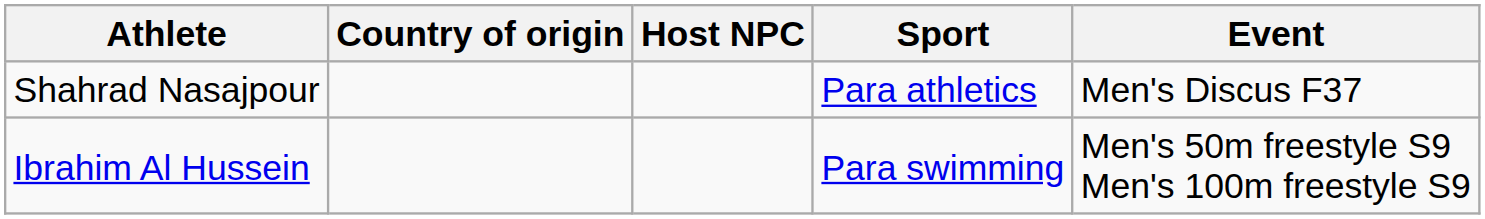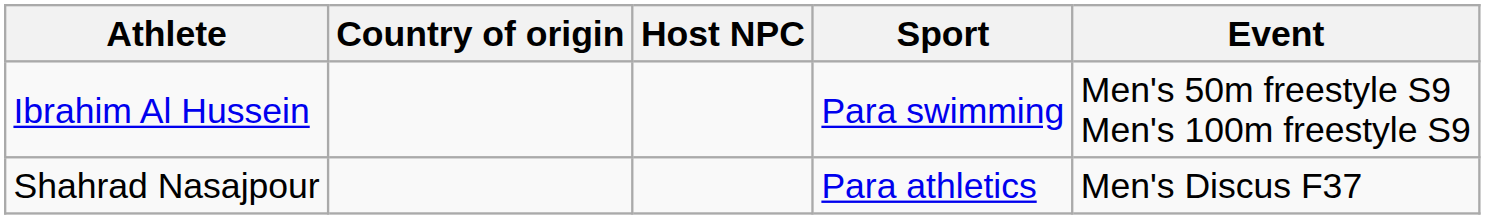rows swapped: Shahrad Nasajpour <-> Ibrahim Al Hussein
